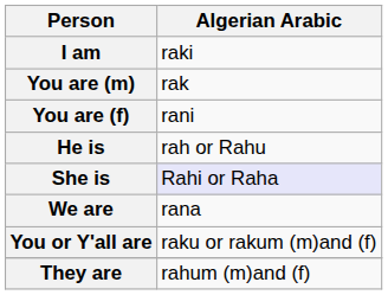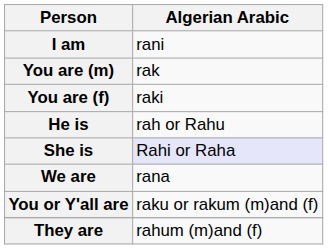I am | Algerian Arabic: raki -> rani
You are (f) | Algerian Arabic: rani -> raki
